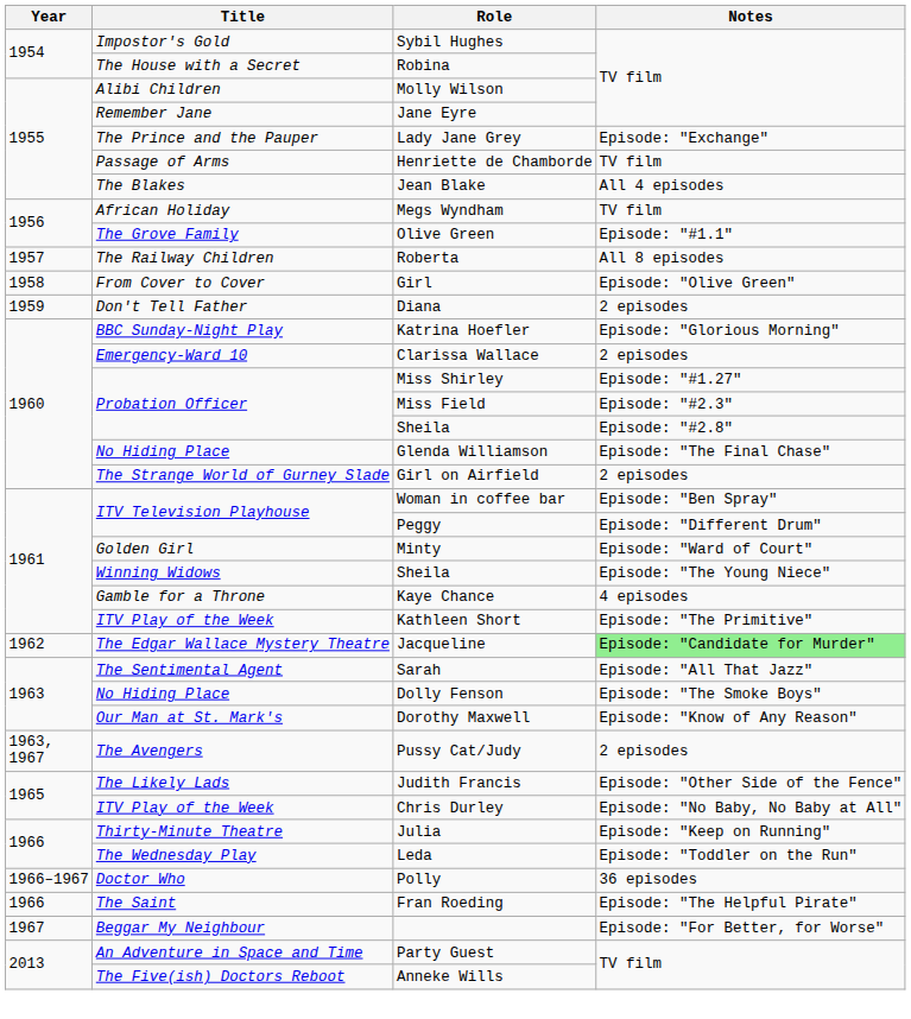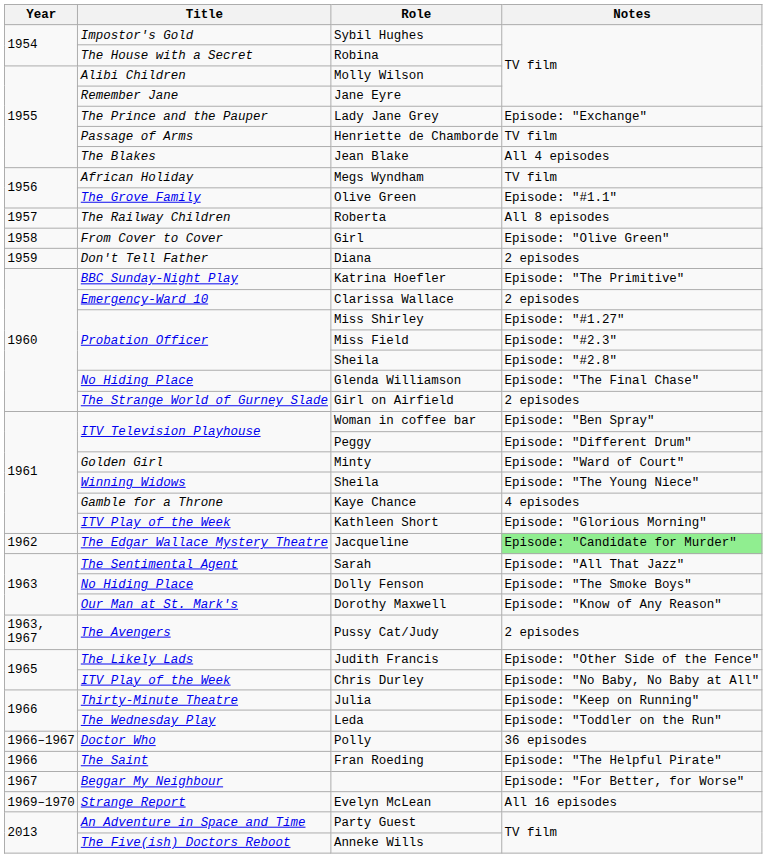Katrina Hoefler | Notes: Episode: "Glorious Morning" -> Episode: "The Primitive"
Kathleen Short | Notes: Episode: "The Primitive" -> Episode: "Glorious Morning"
+ row: 1969–1970 | Strange Report | Evelyn McLean | All 16 episodes
